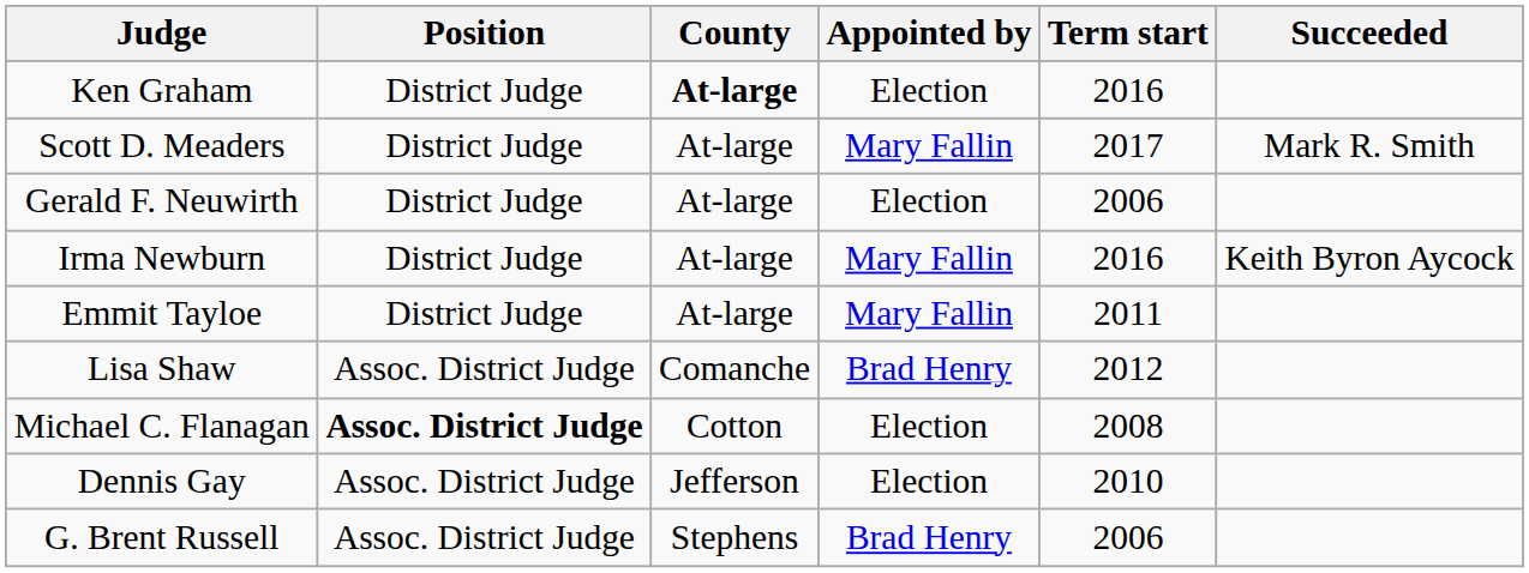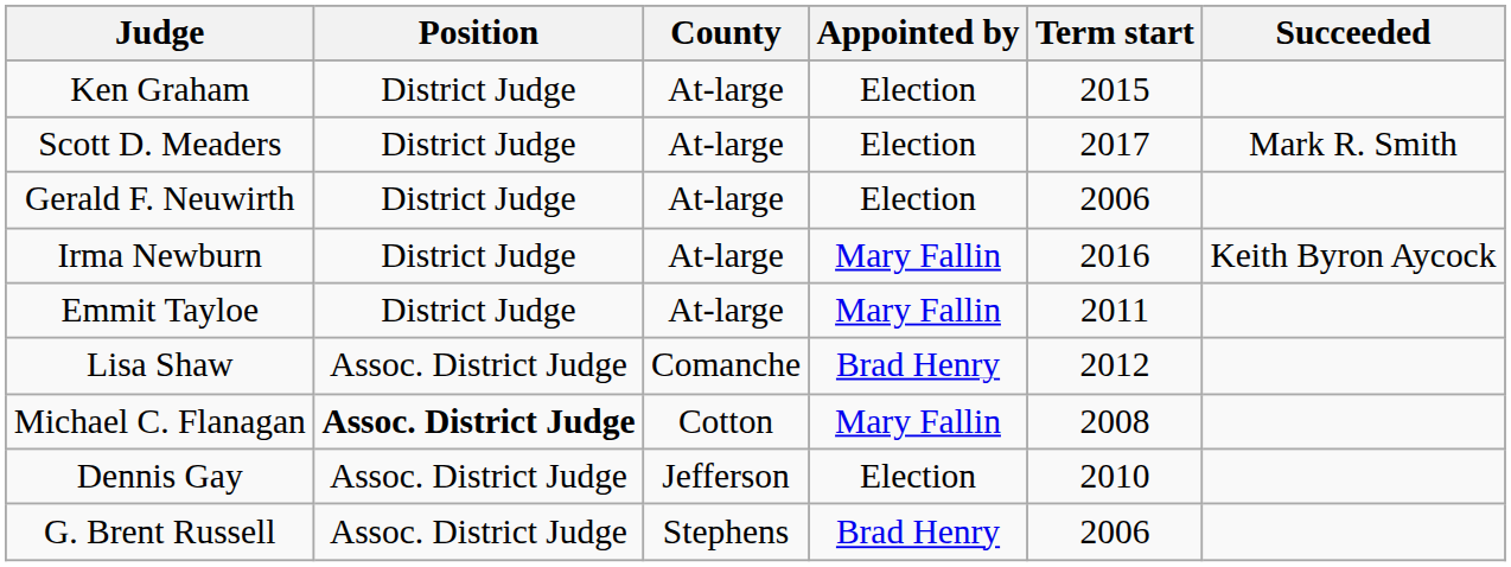Ken Graham | County: bold -> normal
Ken Graham | Term start: 2016 -> 2015
Scott D. Meaders | Appointed by: Mary Fallin -> Election
Michael C. Flanagan | Appointed by: Election -> Mary Fallin
